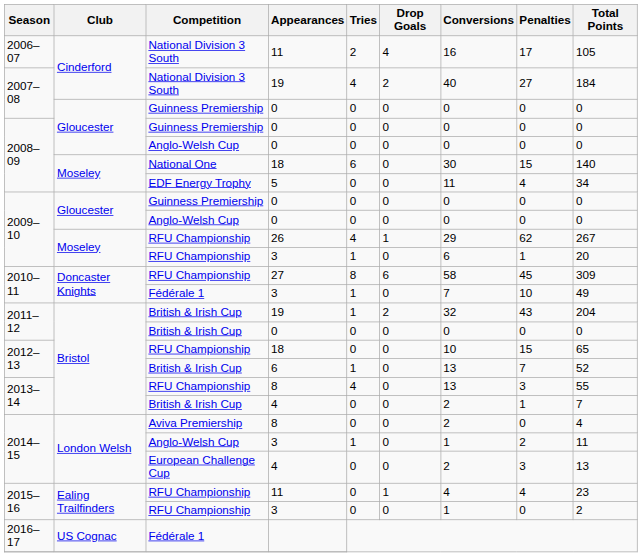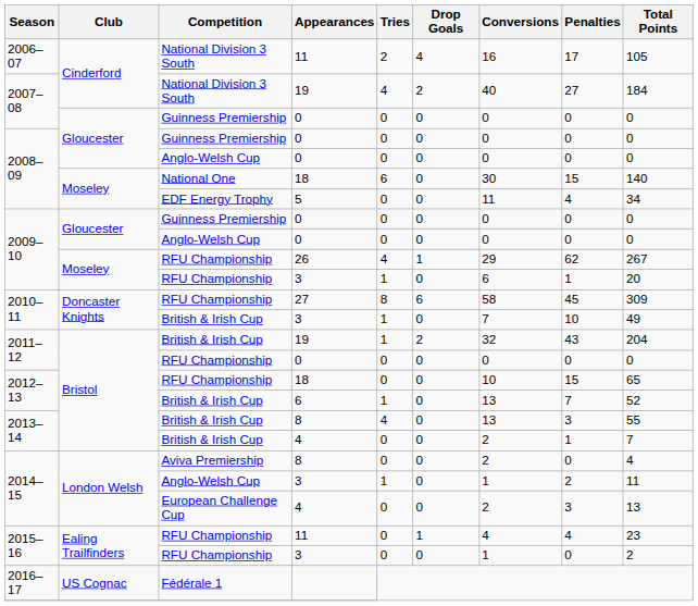2010–11 / 3 | Competition: Fédérale 1 -> British & Irish Cup
2011–12 / 0 | Competition: British & Irish Cup -> RFU Championship
2013–14 / 8 | Competition: RFU Championship -> British & Irish Cup
